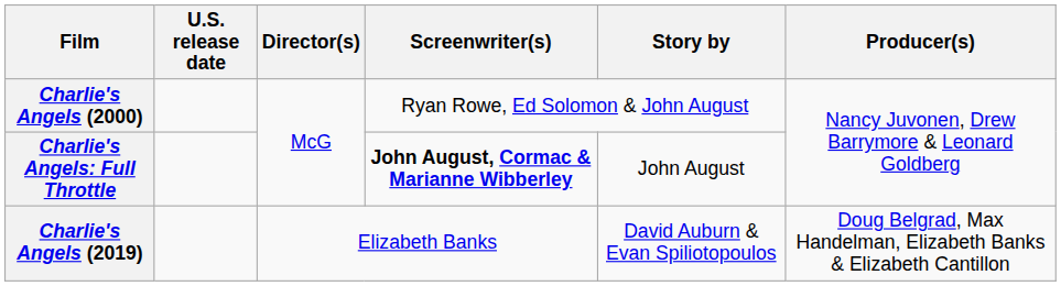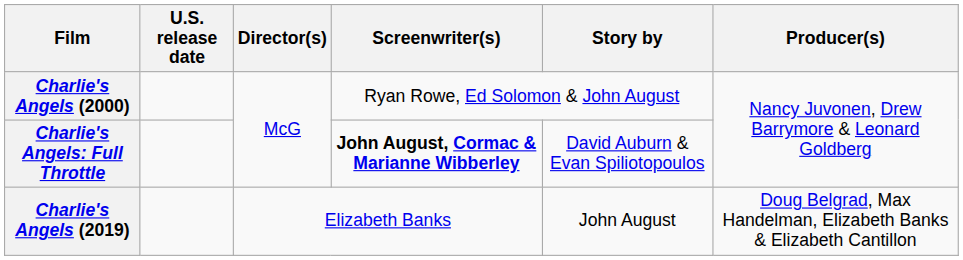Charlie's Angels: Full Throttle | Story by: John August -> David Auburn & Evan Spiliotopoulos
Charlie's Angels (2019) | Story by: David Auburn & Evan Spiliotopoulos -> John August
